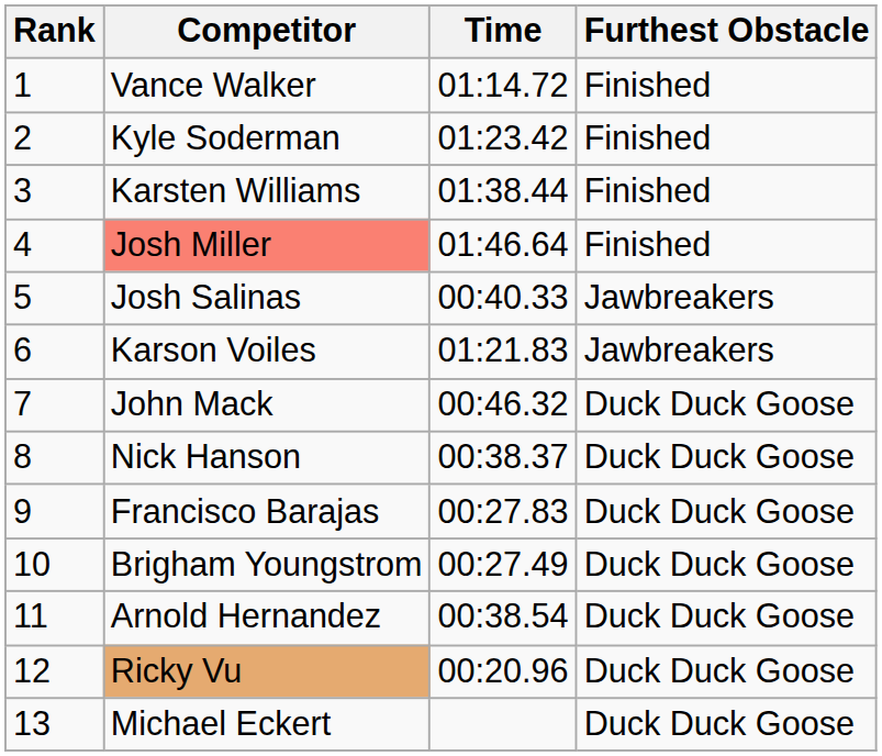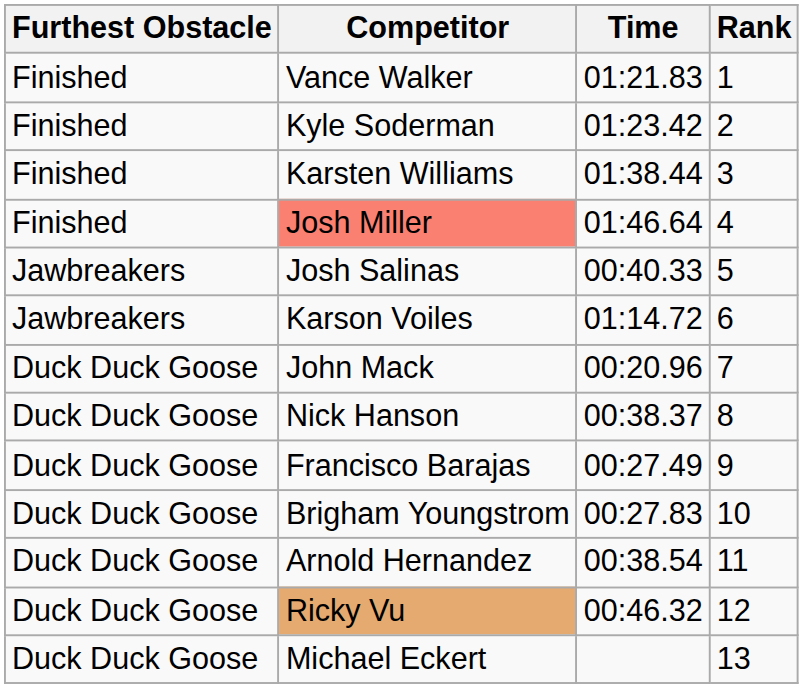columns swapped: Rank <-> Furthest Obstacle
Vance Walker | Time: 01:14.72 -> 01:21.83
Karson Voiles | Time: 01:21.83 -> 01:14.72
John Mack | Time: 00:46.32 -> 00:20.96
Francisco Barajas | Time: 00:27.83 -> 00:27.49
Brigham Youngstrom | Time: 00:27.49 -> 00:27.83
Ricky Vu | Time: 00:20.96 -> 00:46.32
